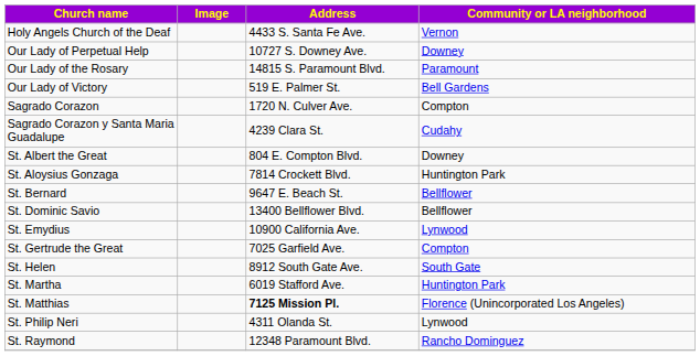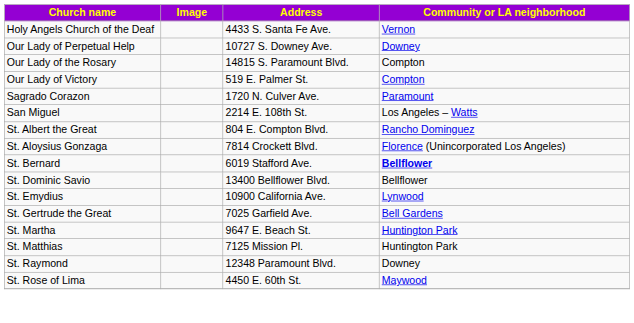Our Lady of the Rosary | Community or LA neighborhood: Paramount -> Compton
Our Lady of Victory | Community or LA neighborhood: Bell Gardens -> Compton
Sagrado Corazon | Community or LA neighborhood: Compton -> Paramount
- row: Sagrado Corazon y Santa Maria Guadalupe | 4239 Clara St. | Cudahy
+ row: San Miguel | 2214 E. 108th St. | Los Angeles – Watts
St. Albert the Great | Community or LA neighborhood: Downey -> Rancho Dominguez
St. Aloysius Gonzaga | Community or LA neighborhood: Huntington Park -> Florence (Unincorporated Los Angeles)
St. Bernard | Address: 9647 E. Beach St. -> 6019 Stafford Ave.
St. Bernard | Community or LA neighborhood: normal -> bold
St. Gertrude the Great | Community or LA neighborhood: Compton -> Bell Gardens
- row: St. Helen | 8912 South Gate Ave. | South Gate
St. Martha | Address: 6019 Stafford Ave. -> 9647 E. Beach St.
St. Matthias | Address: bold -> normal
St. Matthias | Community or LA neighborhood: Florence (Unincorporated Los Angeles) -> Huntington Park
- row: St. Philip Neri | 4311 Olanda St. | Lynwood
St. Raymond | Community or LA neighborhood: Rancho Dominguez -> Downey
+ row: St. Rose of Lima | 4450 E. 60th St. | Maywood
